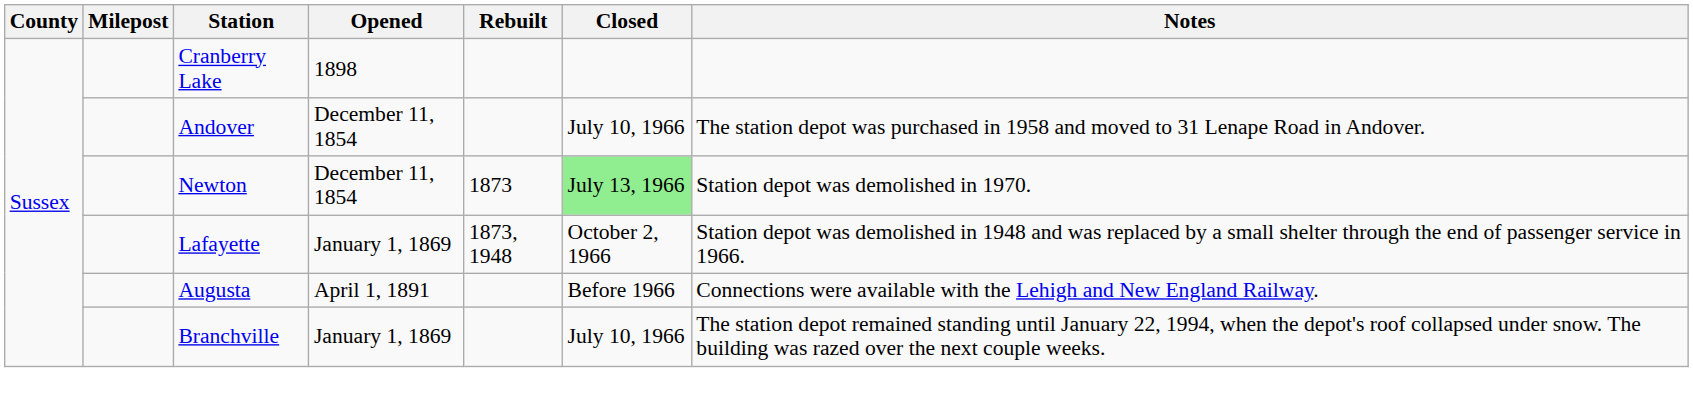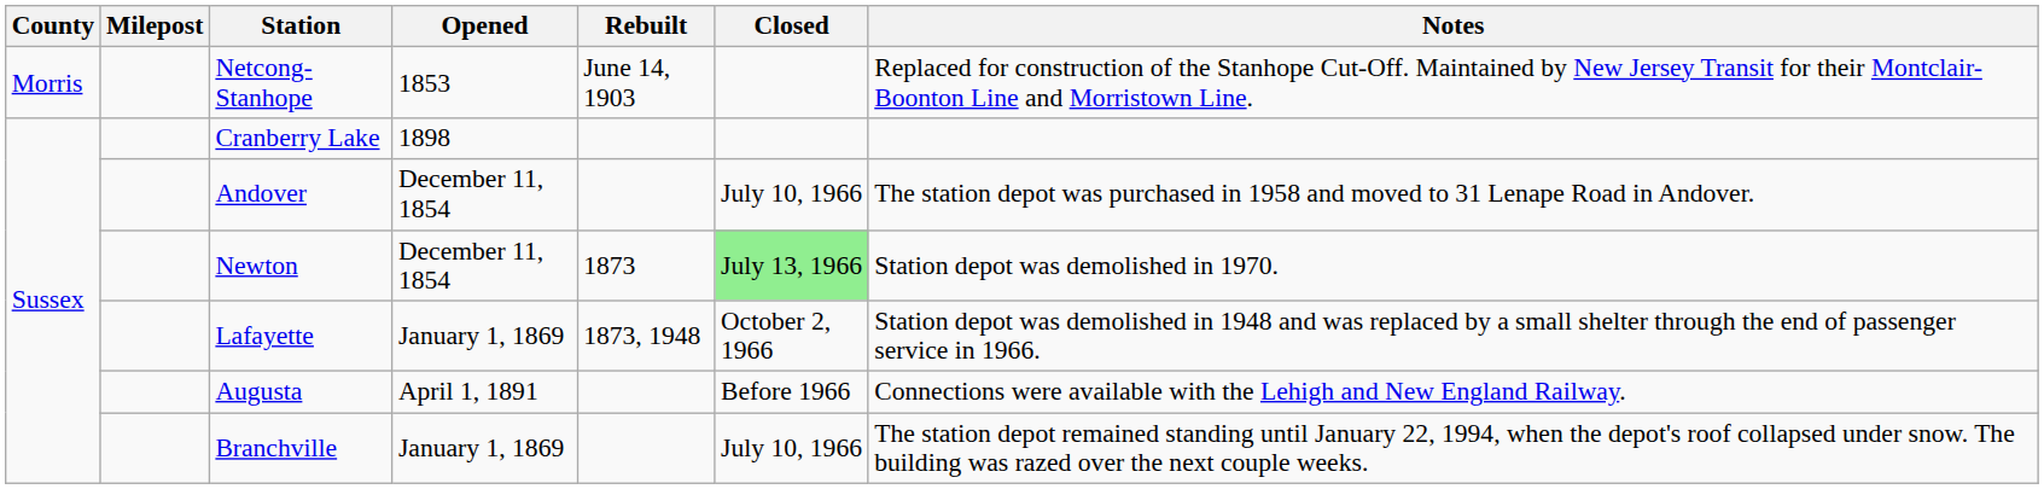+ row: Morris | Netcong-Stanhope | 1853 | June 14, 1903 | Replaced for construction of the Stanhope Cut-Off. Maintained by New Jersey Transit for their Montclair-Boonton Line and Morristown Line.
